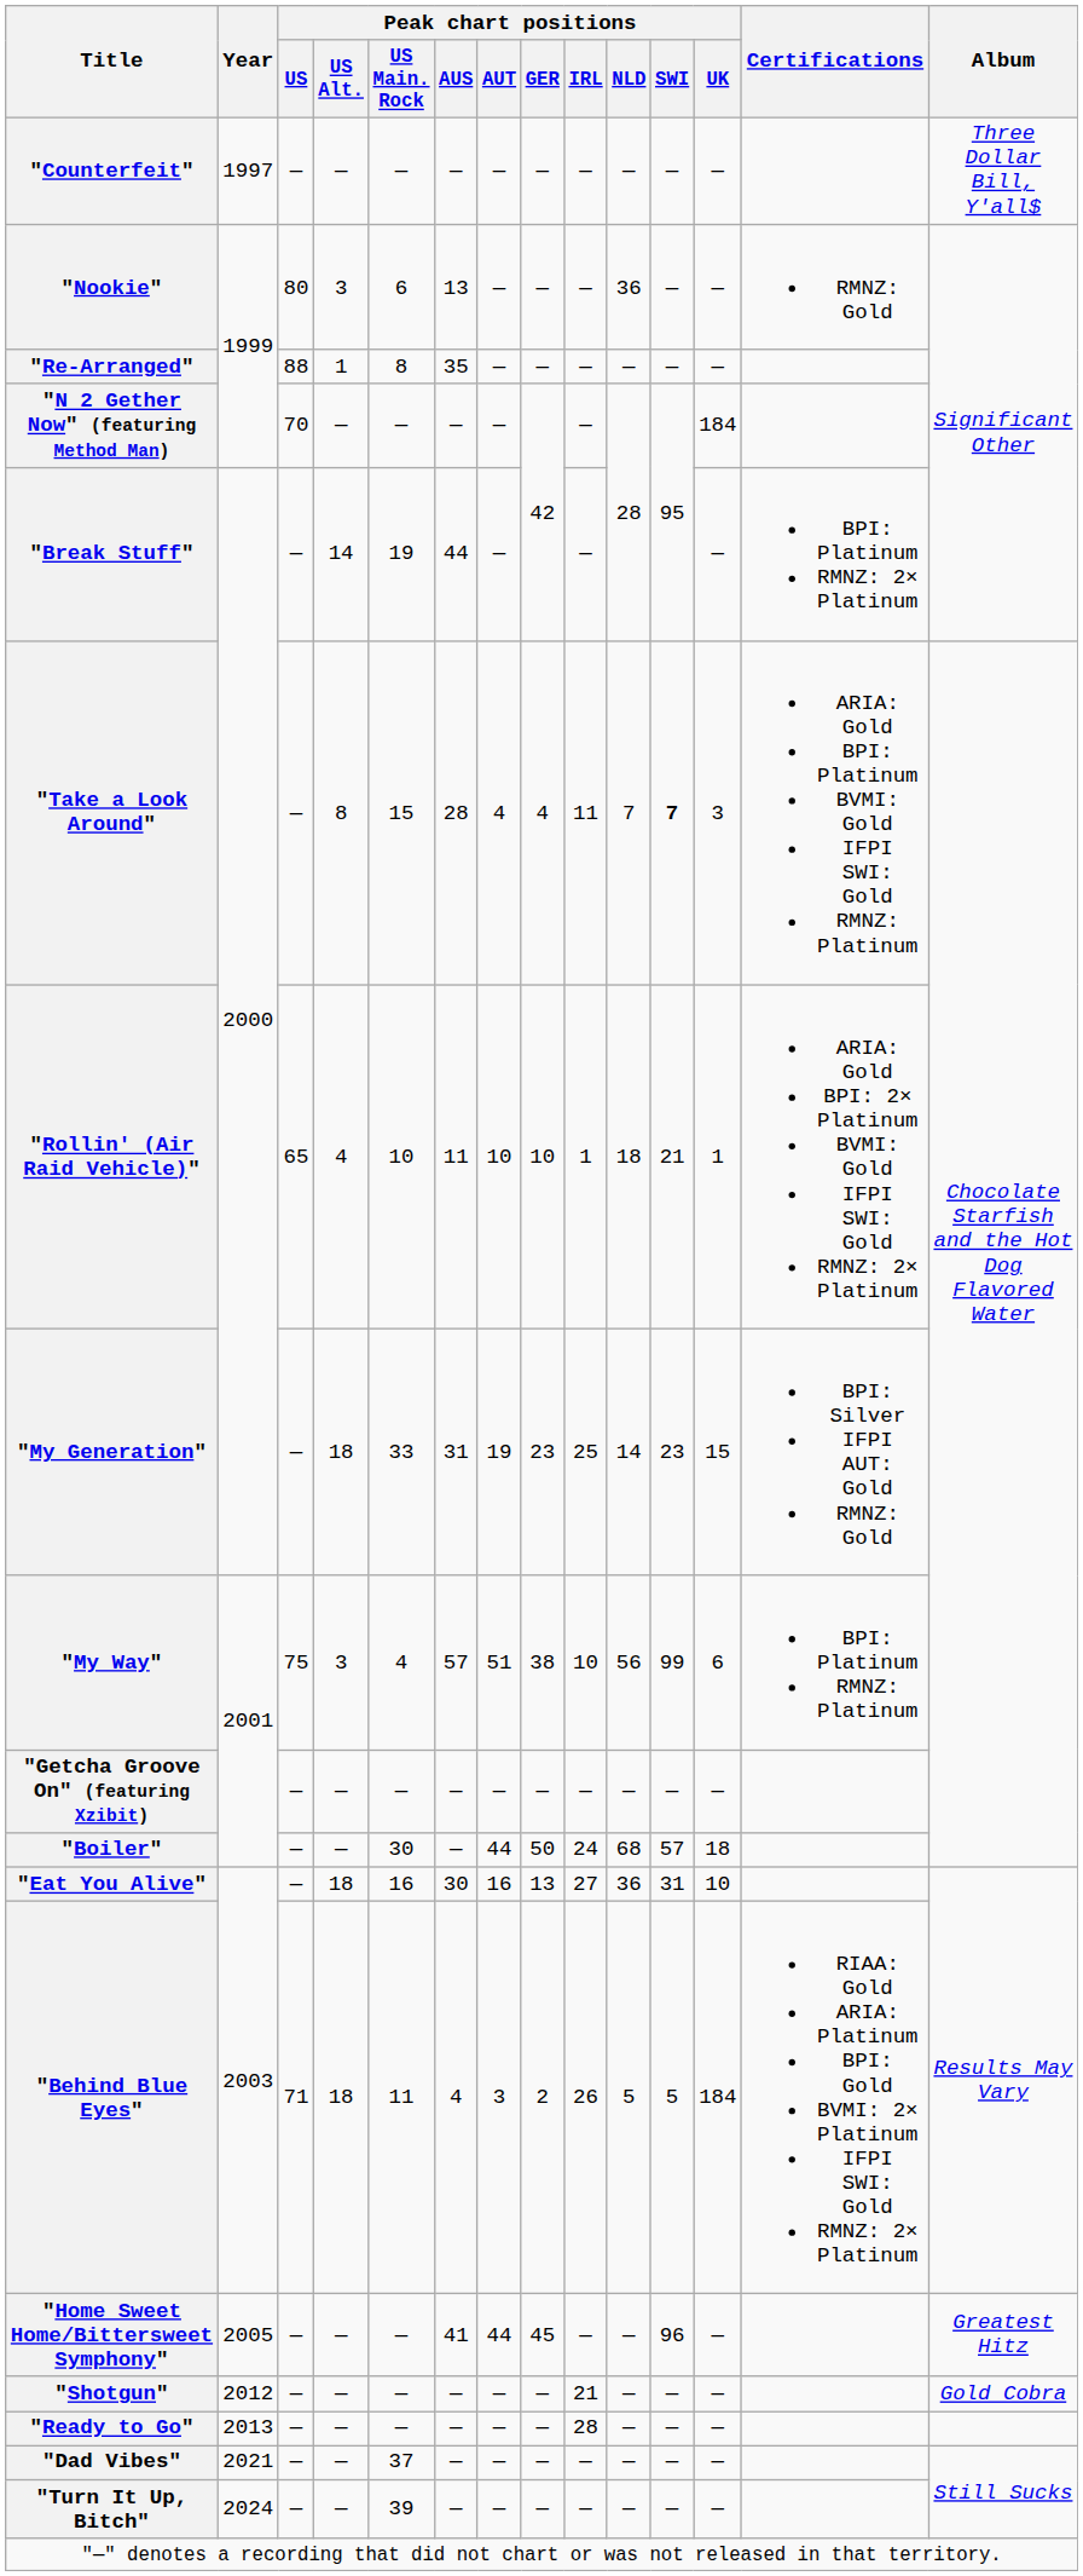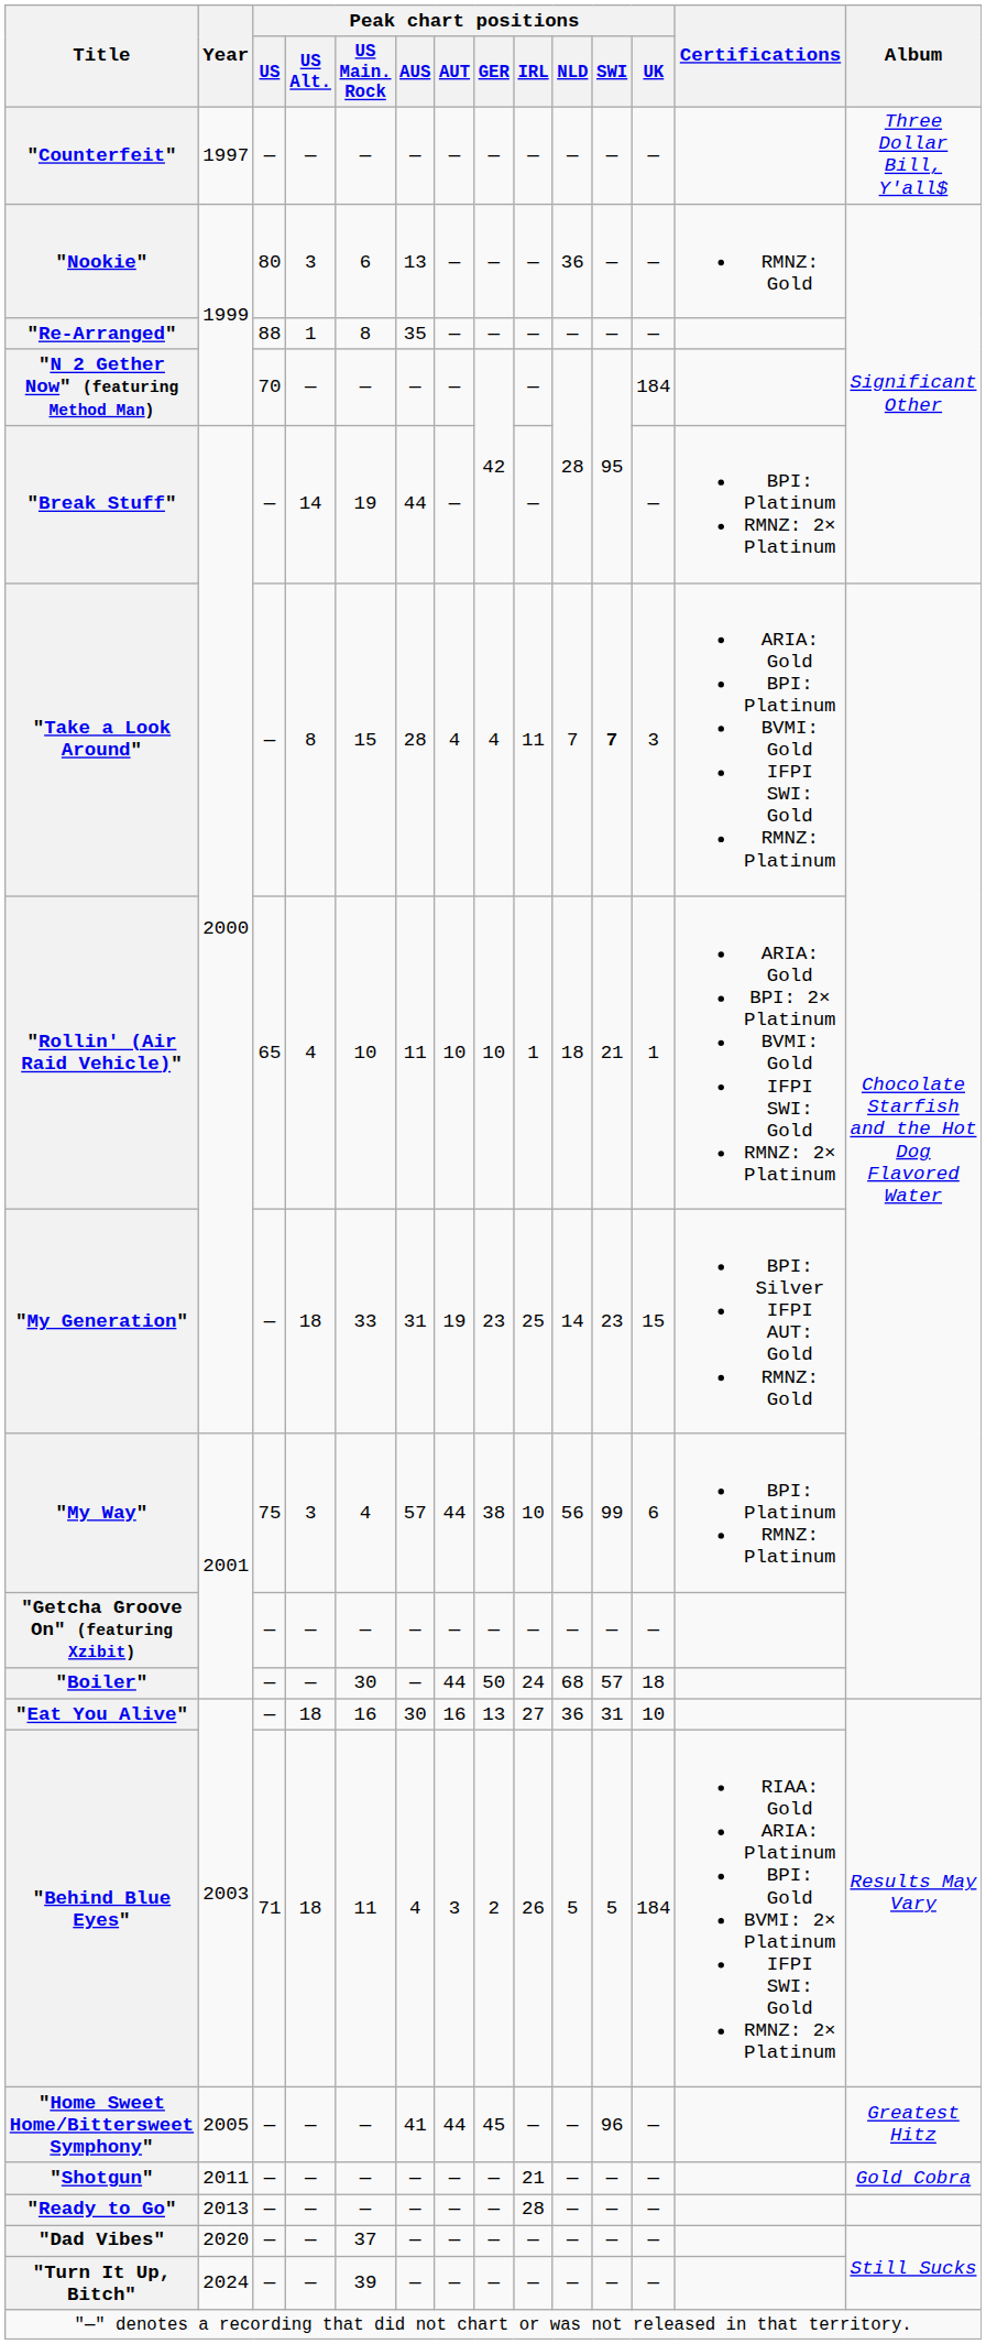"My Way" | Peak chart positions / AUT: 51 -> 44
"Shotgun" | Year: 2012 -> 2011
"Dad Vibes" | Year: 2021 -> 2020
